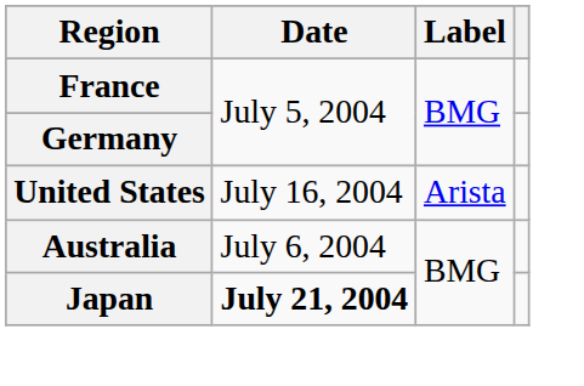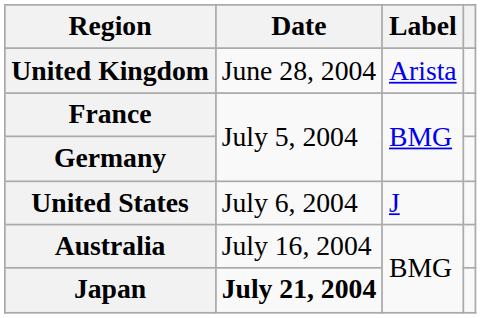+ row: United Kingdom | June 28, 2004 | Arista
United States | Date: July 16, 2004 -> July 6, 2004
United States | Label: Arista -> J
Australia | Date: July 6, 2004 -> July 16, 2004
